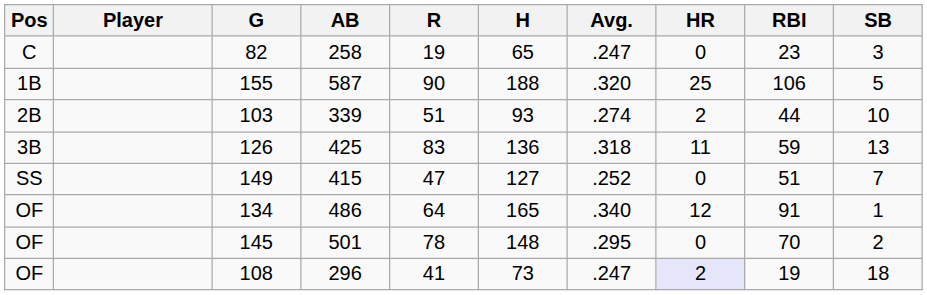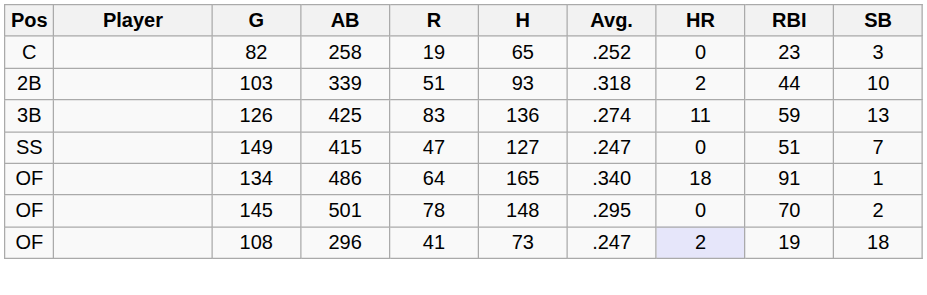82 | Avg.: .247 -> .252
- row: 1B | 155 | 587 | 90 | 188 | .320 | 25 | 106 | 5
103 | Avg.: .274 -> .318
126 | Avg.: .318 -> .274
149 | Avg.: .252 -> .247
134 | HR: 12 -> 18
